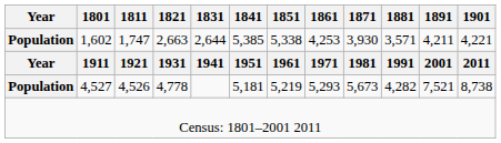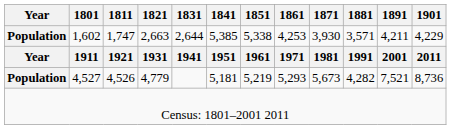1,602 | 1901: 4,221 -> 4,229
4,527 | 1821: 4,778 -> 4,779
4,527 | 1901: 8,738 -> 8,736
